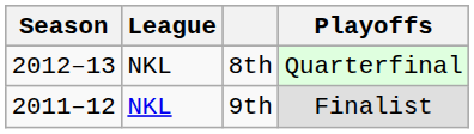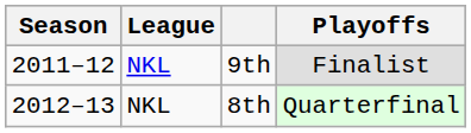rows swapped: 9th <-> 8th
